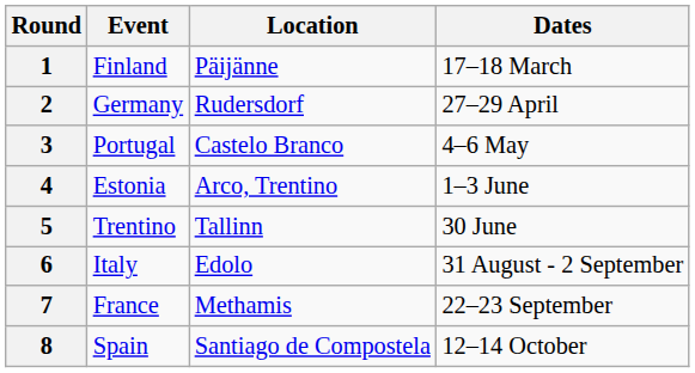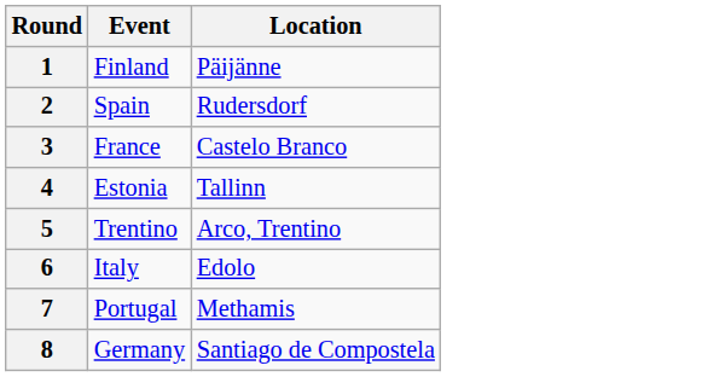- column: Dates | 17–18 March | 27–29 April | 4–6 May | 1–3 June | 30 June | 31 August - 2 September | 22–23 September | 12–14 October
2 | Event: Germany -> Spain
3 | Event: Portugal -> France
4 | Location: Arco, Trentino -> Tallinn
5 | Location: Tallinn -> Arco, Trentino
7 | Event: France -> Portugal
8 | Event: Spain -> Germany
